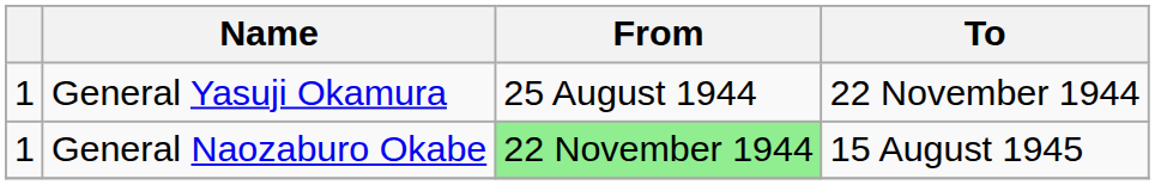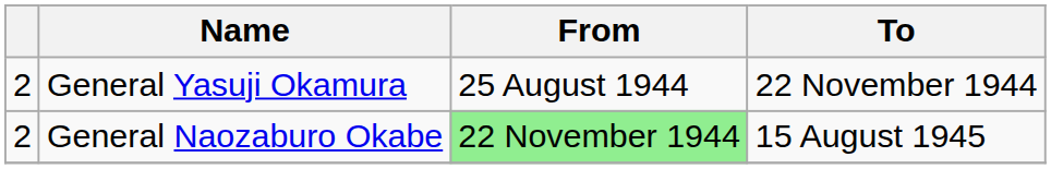General Yasuji Okamura | column 1: 1 -> 2
General Naozaburo Okabe | column 1: 1 -> 2
